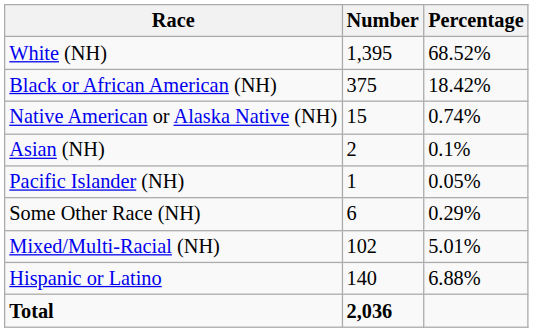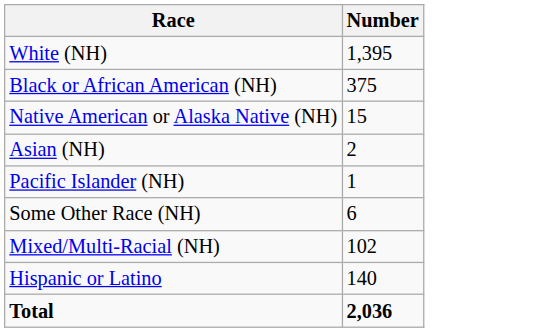- column: Percentage | 68.52% | 18.42% | 0.74% | 0.1% | 0.05% | 0.29% | 5.01% | 6.88%
